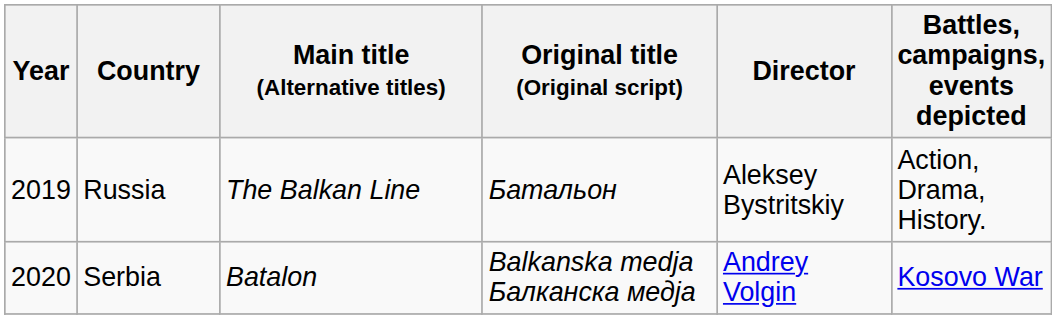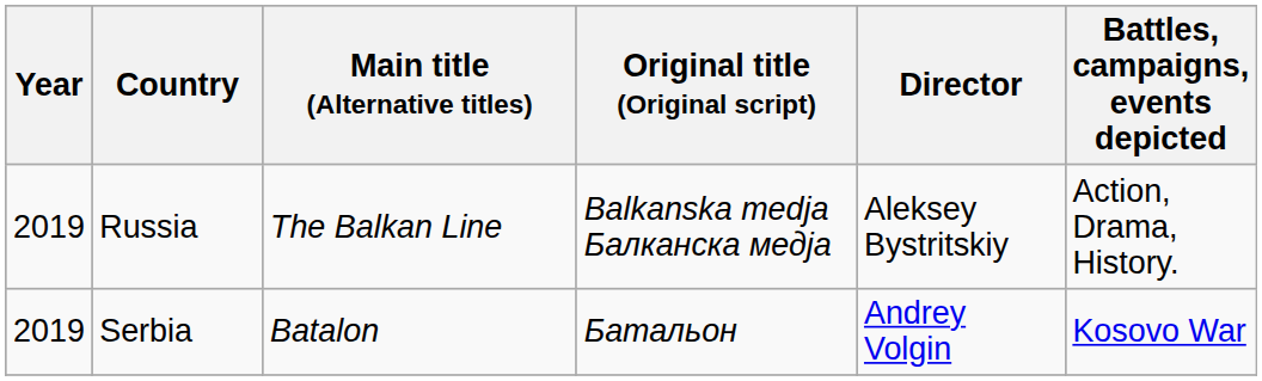Russia | Original title (Original script): Батальон -> Balkanska medja Балканска медја
Serbia | Year: 2020 -> 2019
Serbia | Original title (Original script): Balkanska medja Балканска медја -> Батальон
